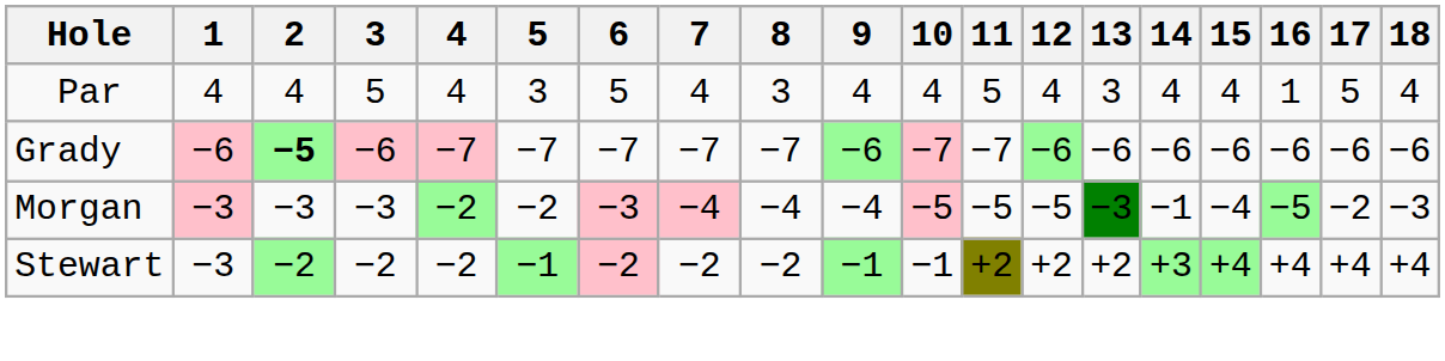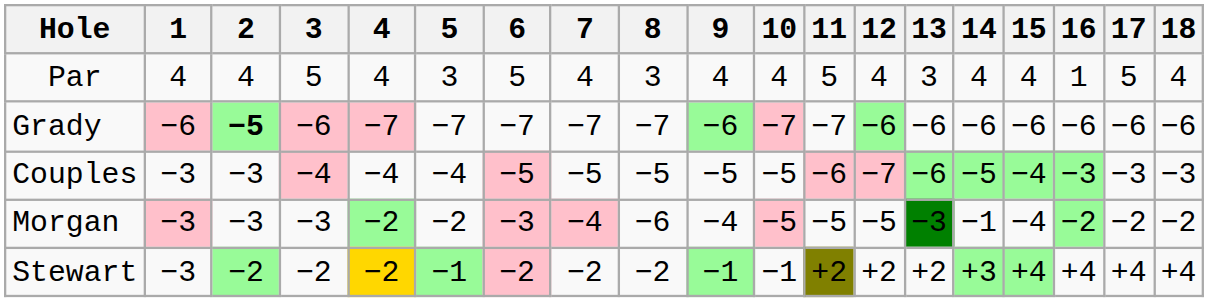+ row: Couples | −3 | −3 | −4 | −4 | −4 | −5 | −5 | −5 | −5 | −5 | −6 | −7 | −6 | −5 | −4 | −3 | −3 | −3
Morgan | 8: −4 -> −6
Morgan | 16: −5 -> −2
Morgan | 18: −3 -> −2
Stewart | 4: no background -> gold background
